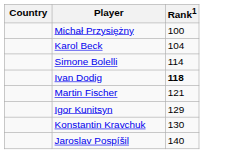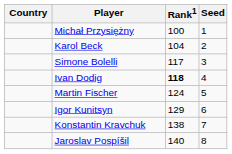+ column: Seed | 1 | 2 | 3 | 4 | 5 | 6 | 7 | 8
Simone Bolelli | Rank1: 114 -> 117
Martin Fischer | Rank1: 121 -> 124
Konstantin Kravchuk | Rank1: 130 -> 138
